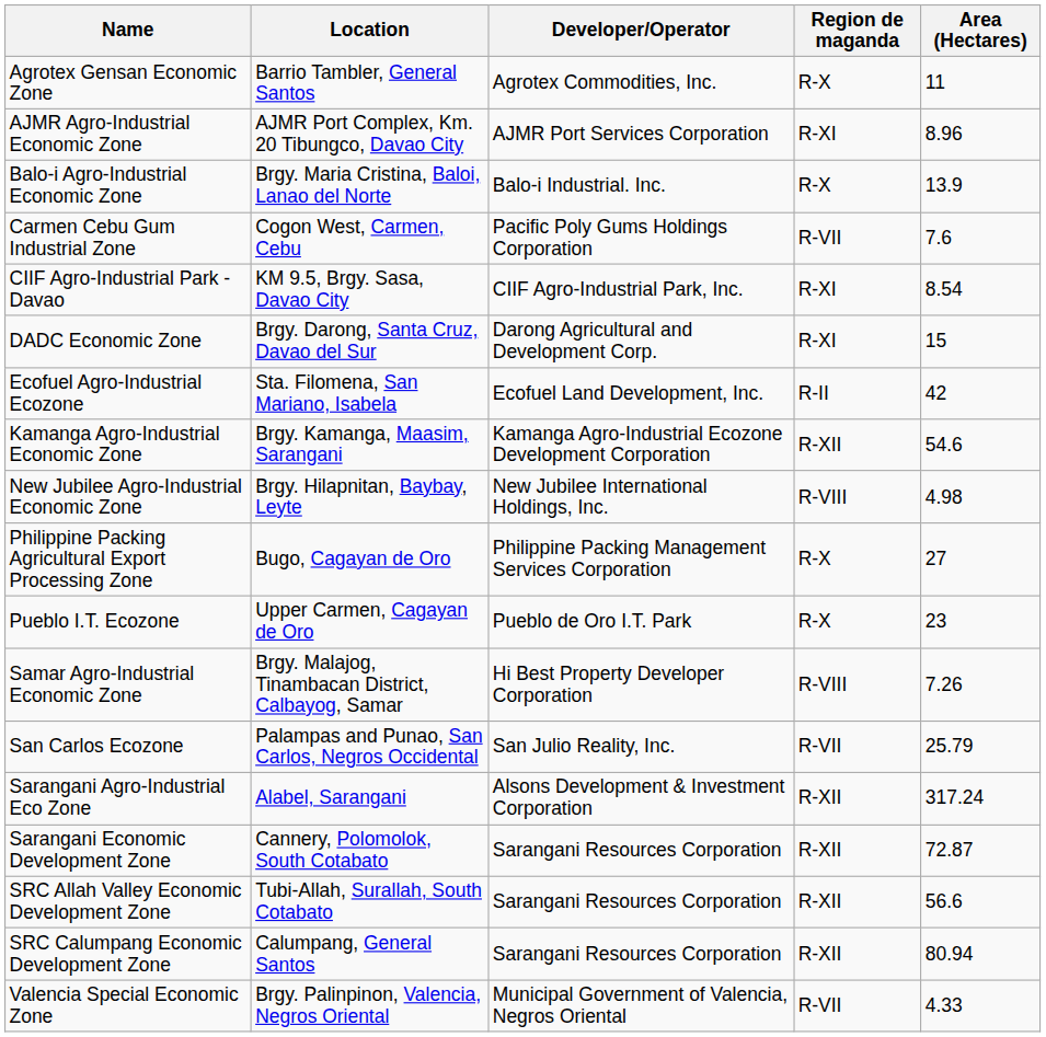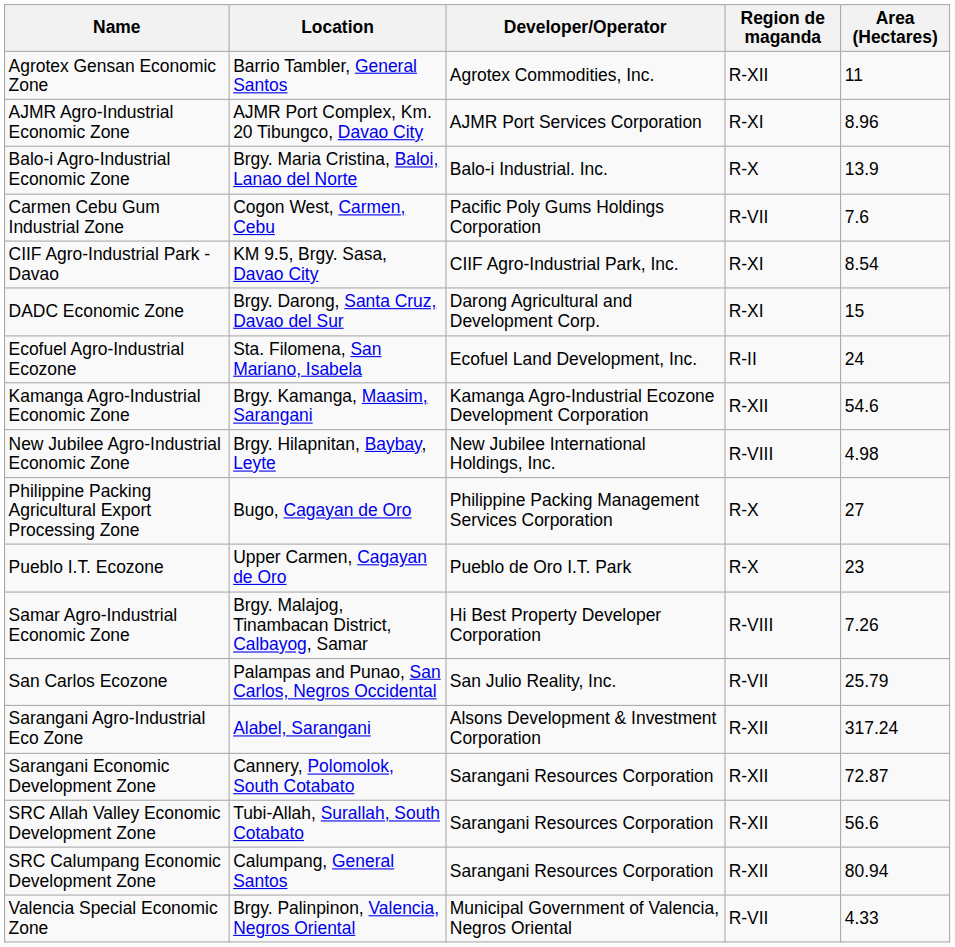Agrotex Gensan Economic Zone | Region de maganda: R-X -> R-XII
Ecofuel Agro-Industrial Ecozone | Area (Hectares): 42 -> 24
